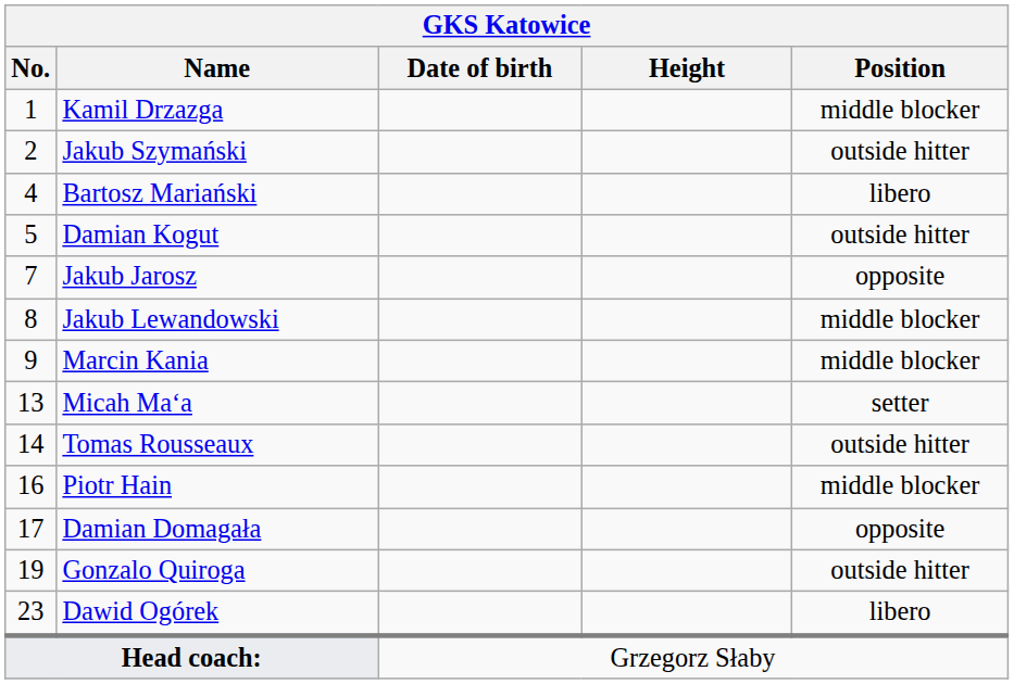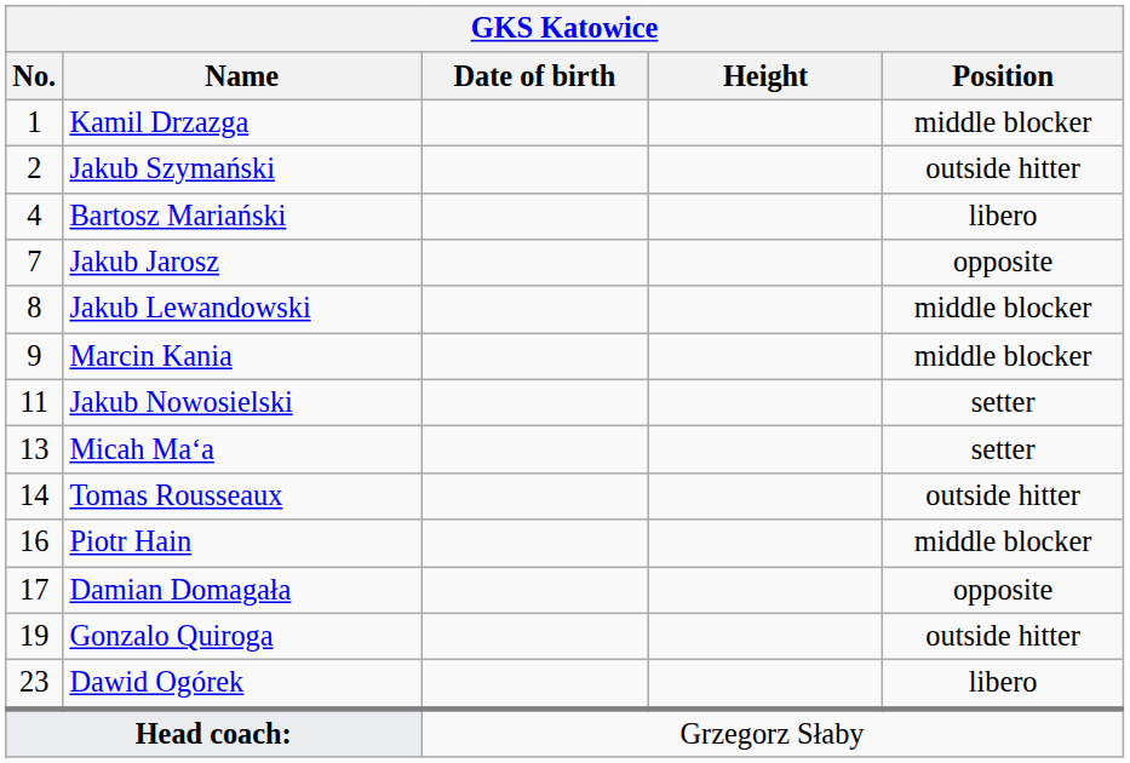- row: 5 | Damian Kogut | outside hitter
+ row: 11 | Jakub Nowosielski | setter
